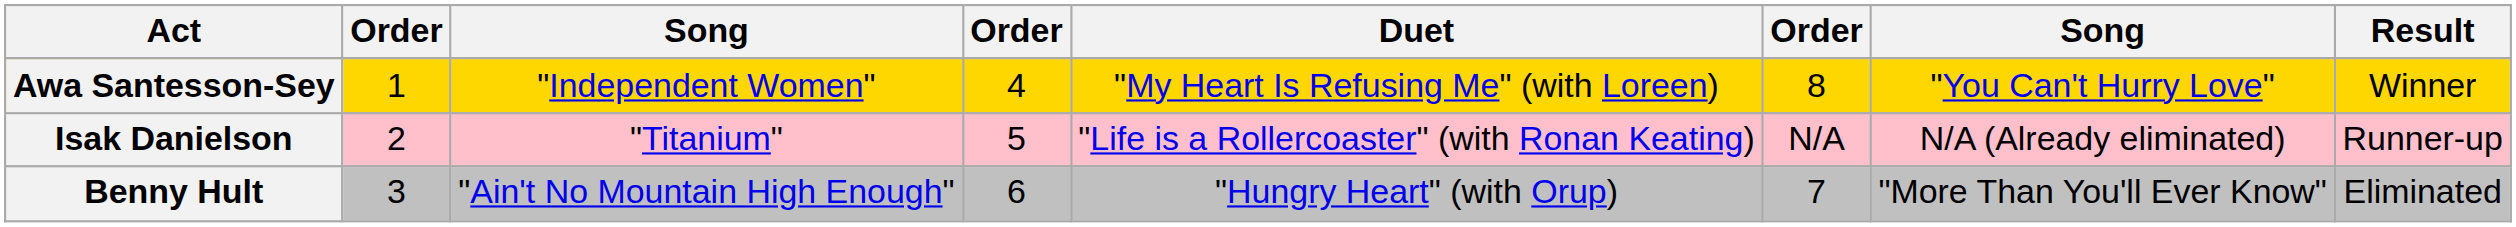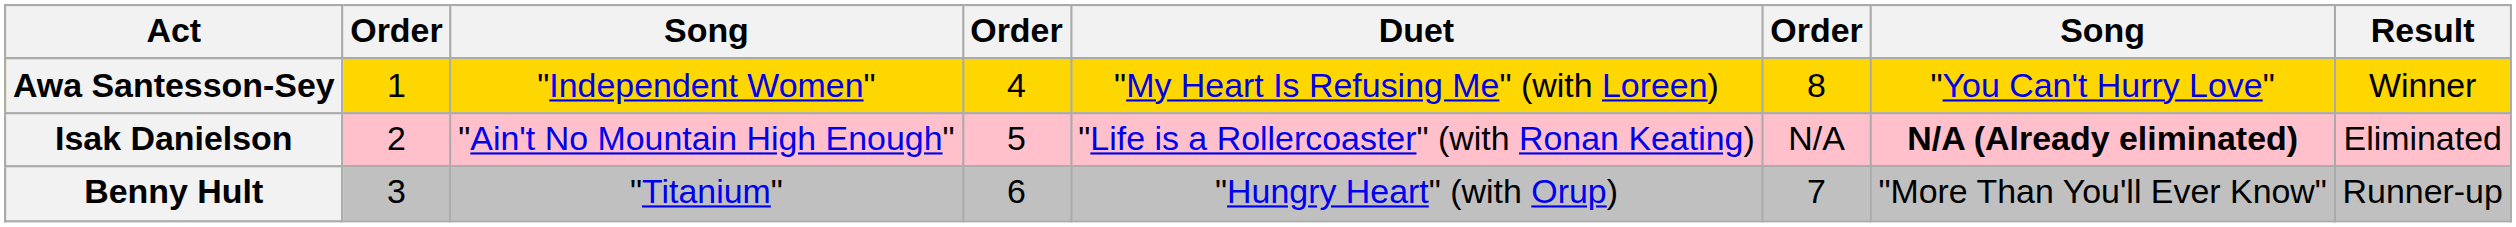Isak Danielson | column 3: "Titanium" -> "Ain't No Mountain High Enough"
Isak Danielson | column 7: normal -> bold
Isak Danielson | Result: Runner-up -> Eliminated
Benny Hult | column 3: "Ain't No Mountain High Enough" -> "Titanium"
Benny Hult | Result: Eliminated -> Runner-up
